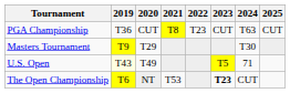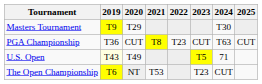rows swapped: Masters Tournament <-> PGA Championship
The Open Championship | 2023: bold -> normal
